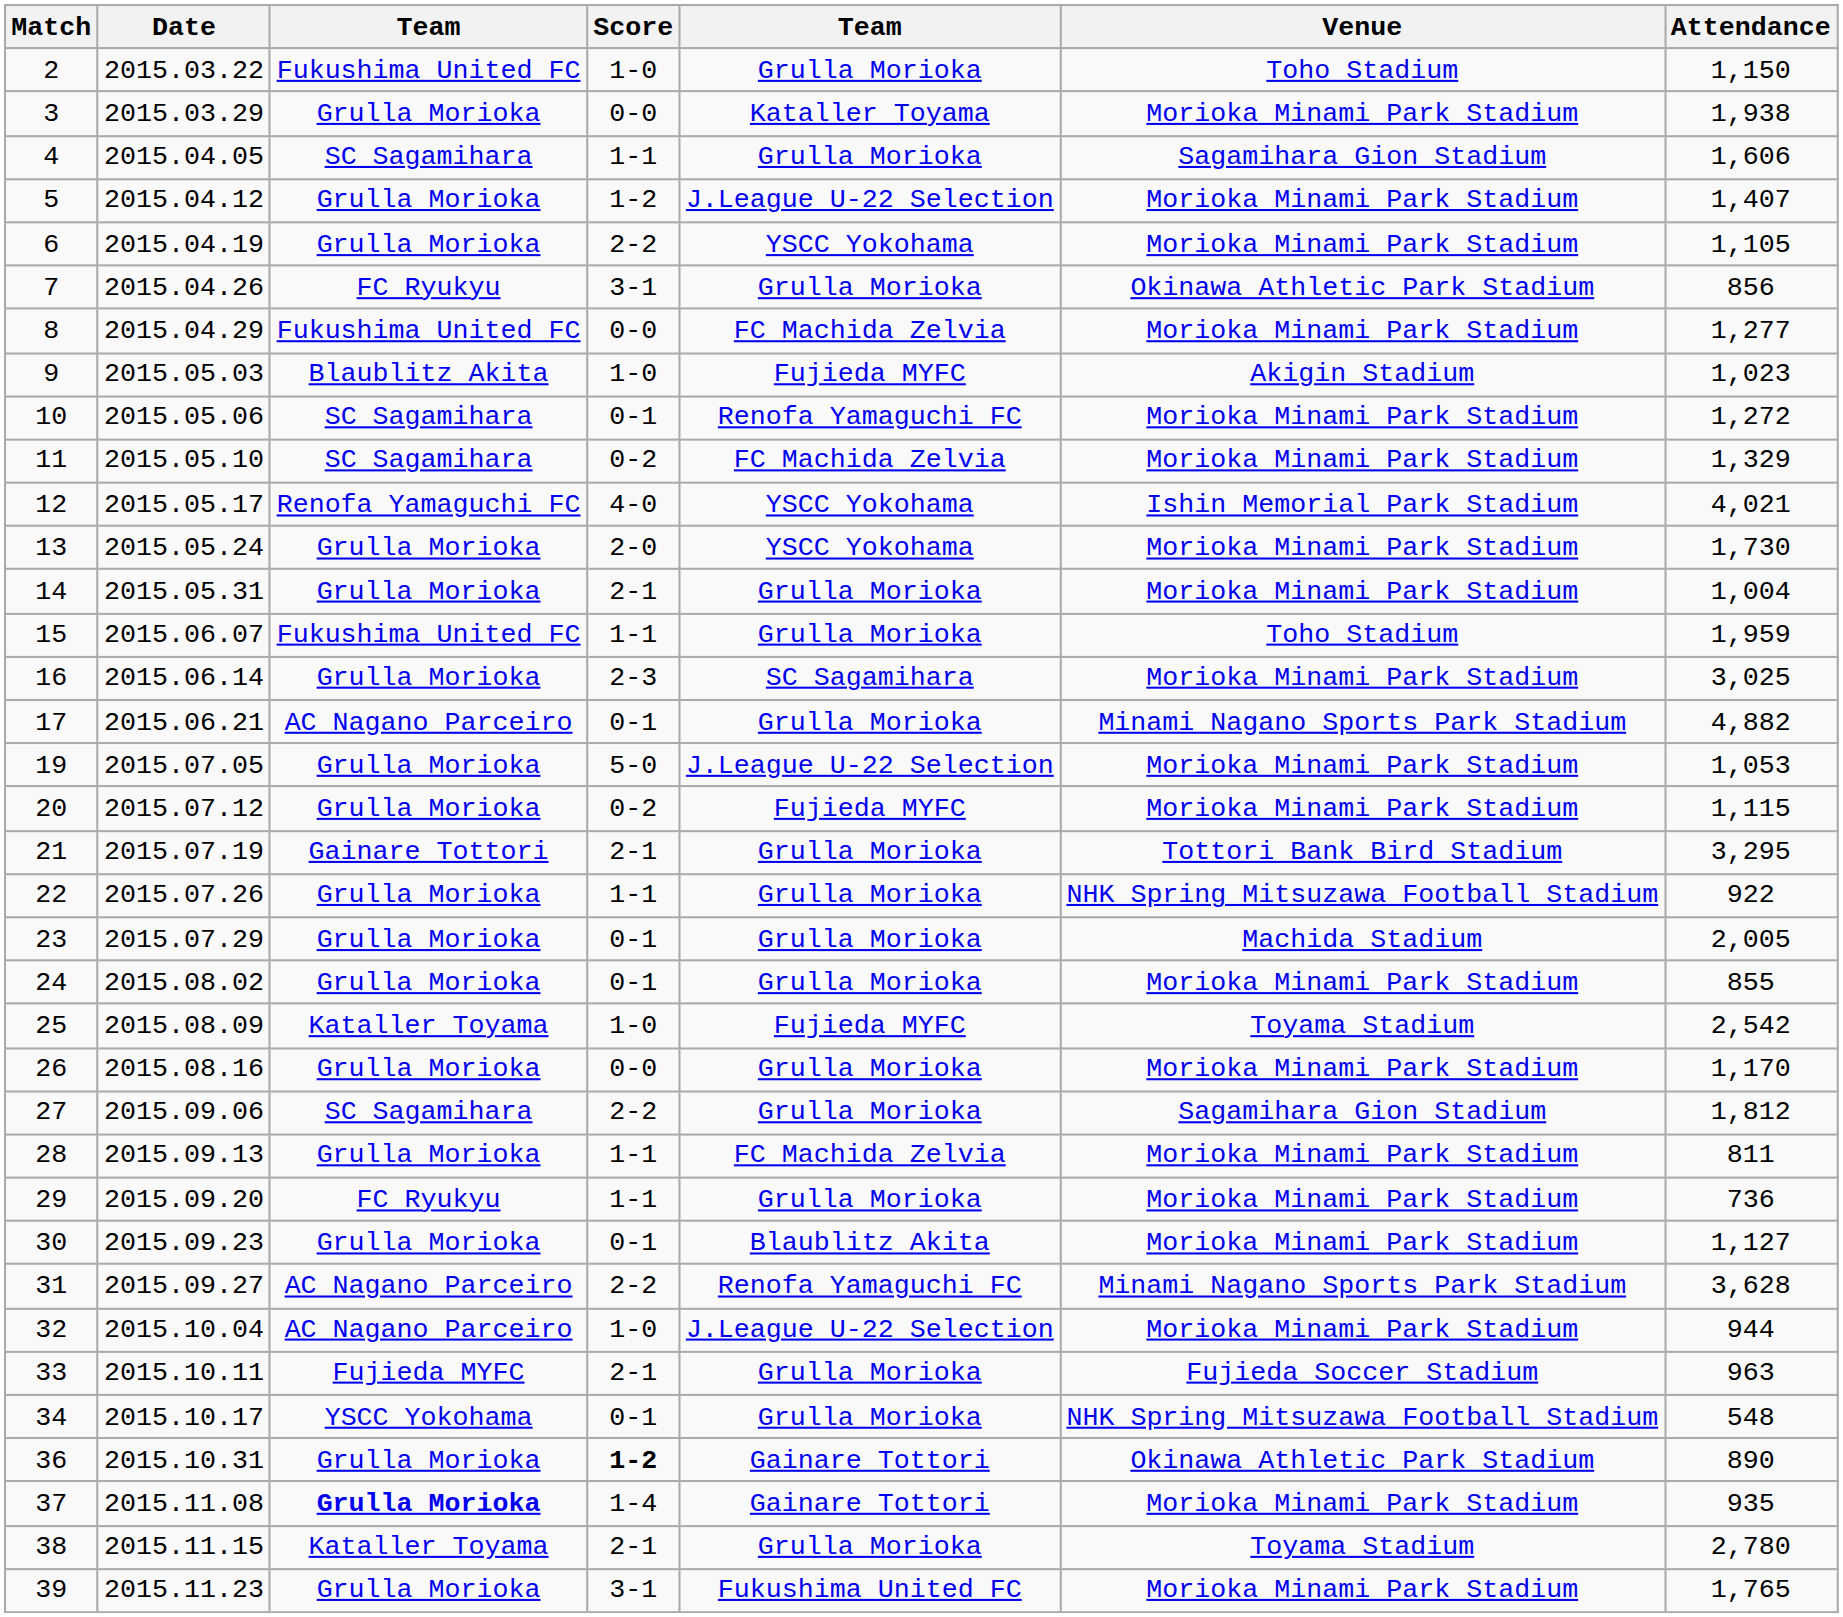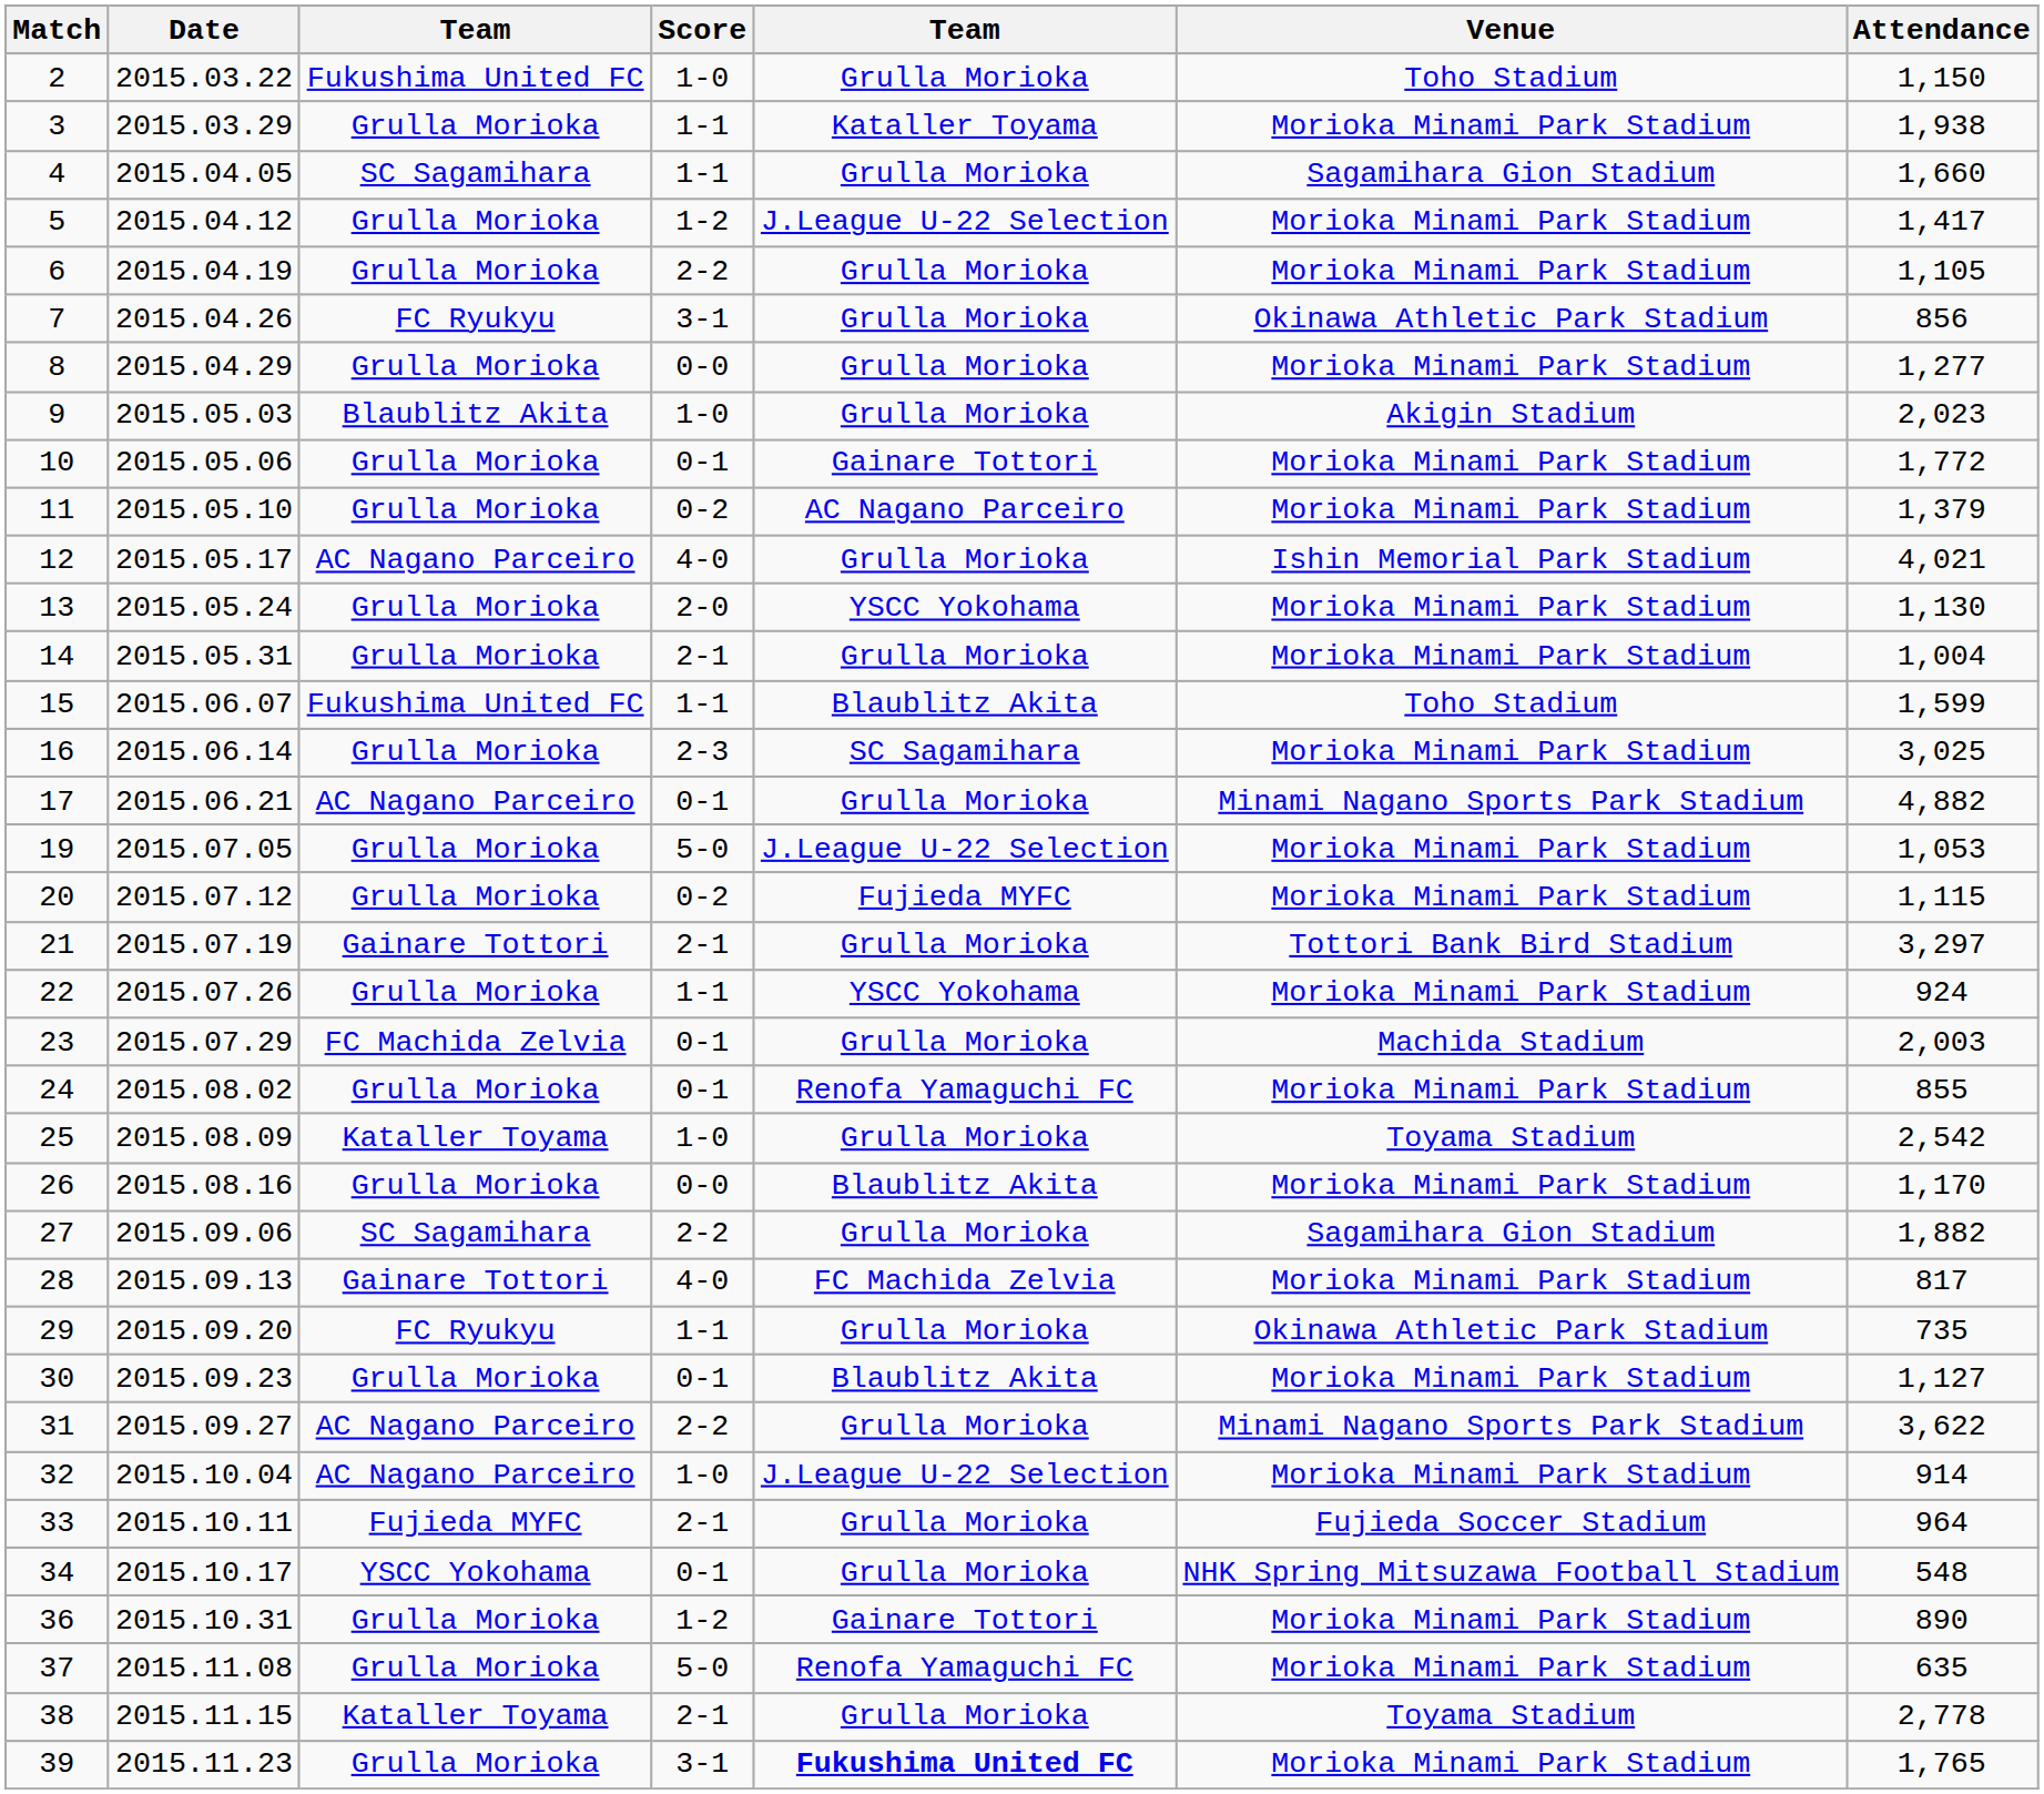3 | Score: 0-0 -> 1-1
4 | Attendance: 1,606 -> 1,660
5 | Attendance: 1,407 -> 1,417
6 | column 5: YSCC Yokohama -> Grulla Morioka
8 | column 3: Fukushima United FC -> Grulla Morioka
8 | column 5: FC Machida Zelvia -> Grulla Morioka
9 | column 5: Fujieda MYFC -> Grulla Morioka
9 | Attendance: 1,023 -> 2,023
10 | column 3: SC Sagamihara -> Grulla Morioka
10 | column 5: Renofa Yamaguchi FC -> Gainare Tottori
10 | Attendance: 1,272 -> 1,772
11 | column 3: SC Sagamihara -> Grulla Morioka
11 | column 5: FC Machida Zelvia -> AC Nagano Parceiro
11 | Attendance: 1,329 -> 1,379
12 | column 3: Renofa Yamaguchi FC -> AC Nagano Parceiro
12 | column 5: YSCC Yokohama -> Grulla Morioka
13 | Attendance: 1,730 -> 1,130
15 | column 5: Grulla Morioka -> Blaublitz Akita
15 | Attendance: 1,959 -> 1,599
21 | Attendance: 3,295 -> 3,297
22 | column 5: Grulla Morioka -> YSCC Yokohama
22 | Venue: NHK Spring Mitsuzawa Football Stadium -> Morioka Minami Park Stadium
22 | Attendance: 922 -> 924
23 | column 3: Grulla Morioka -> FC Machida Zelvia
23 | Attendance: 2,005 -> 2,003
24 | column 5: Grulla Morioka -> Renofa Yamaguchi FC
25 | column 5: Fujieda MYFC -> Grulla Morioka
26 | column 5: Grulla Morioka -> Blaublitz Akita
27 | Attendance: 1,812 -> 1,882
28 | column 3: Grulla Morioka -> Gainare Tottori
28 | Score: 1-1 -> 4-0
28 | Attendance: 811 -> 817
29 | Venue: Morioka Minami Park Stadium -> Okinawa Athletic Park Stadium
29 | Attendance: 736 -> 735
31 | column 5: Renofa Yamaguchi FC -> Grulla Morioka
31 | Attendance: 3,628 -> 3,622
32 | Attendance: 944 -> 914
33 | Attendance: 963 -> 964
36 | Score: bold -> normal
36 | Venue: Okinawa Athletic Park Stadium -> Morioka Minami Park Stadium
37 | column 3: bold -> normal
37 | Score: 1-4 -> 5-0
37 | column 5: Gainare Tottori -> Renofa Yamaguchi FC
37 | Attendance: 935 -> 635
38 | Attendance: 2,780 -> 2,778
39 | column 5: normal -> bold
